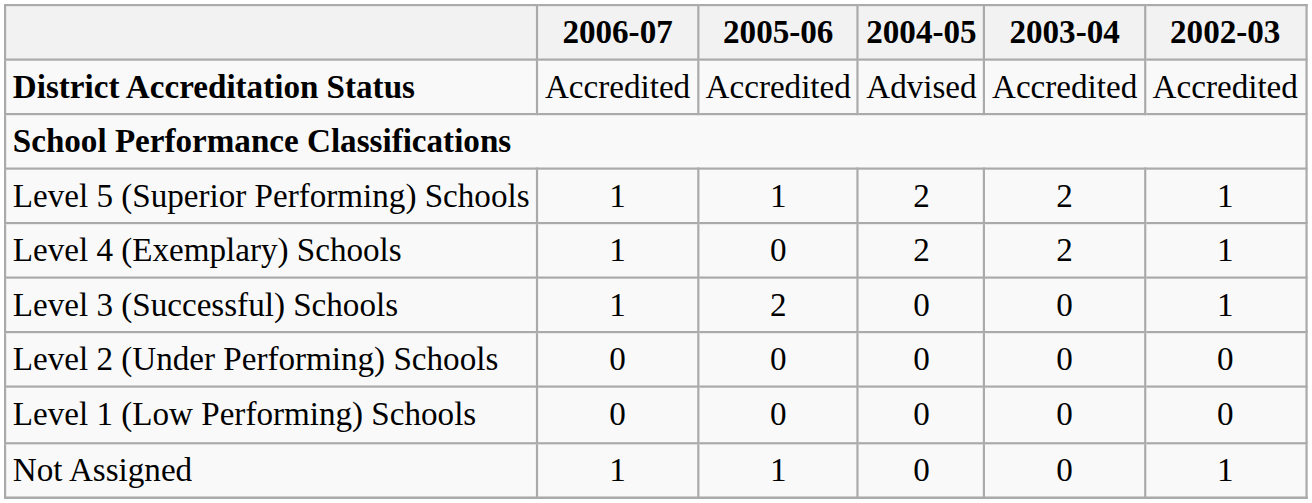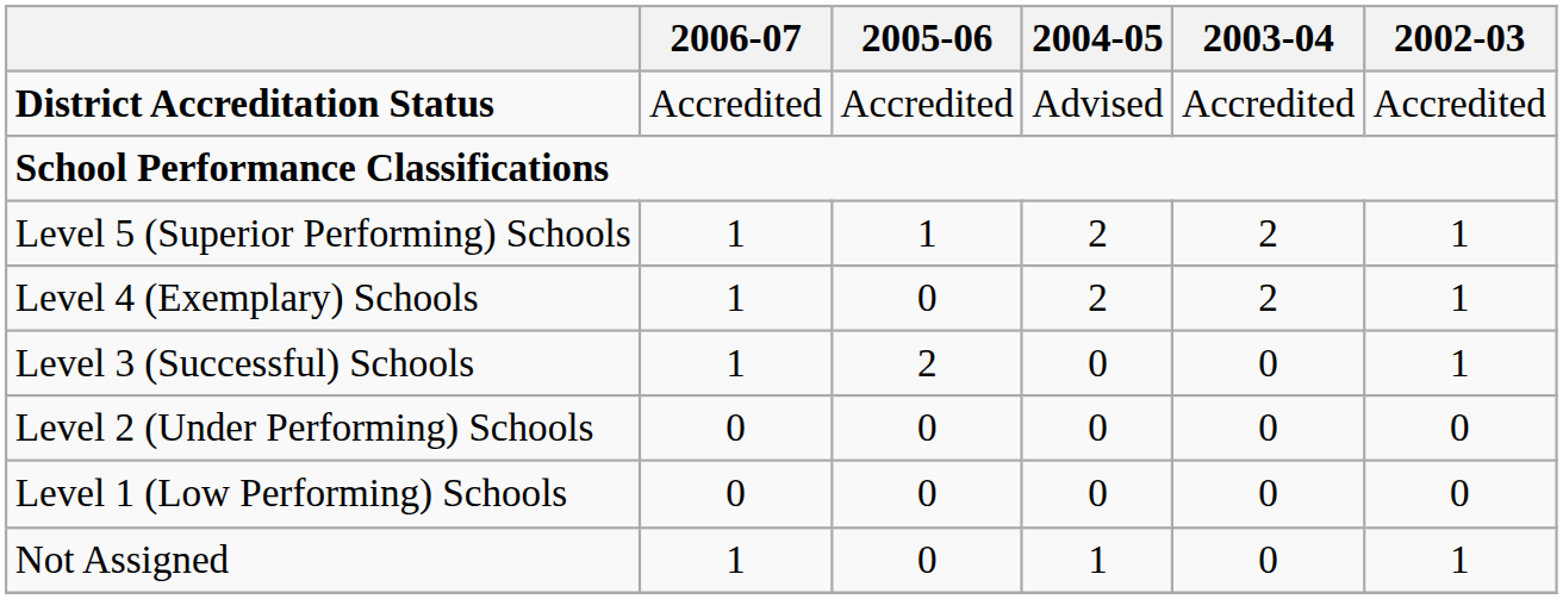Not Assigned | 2005-06: 1 -> 0
Not Assigned | 2004-05: 0 -> 1
